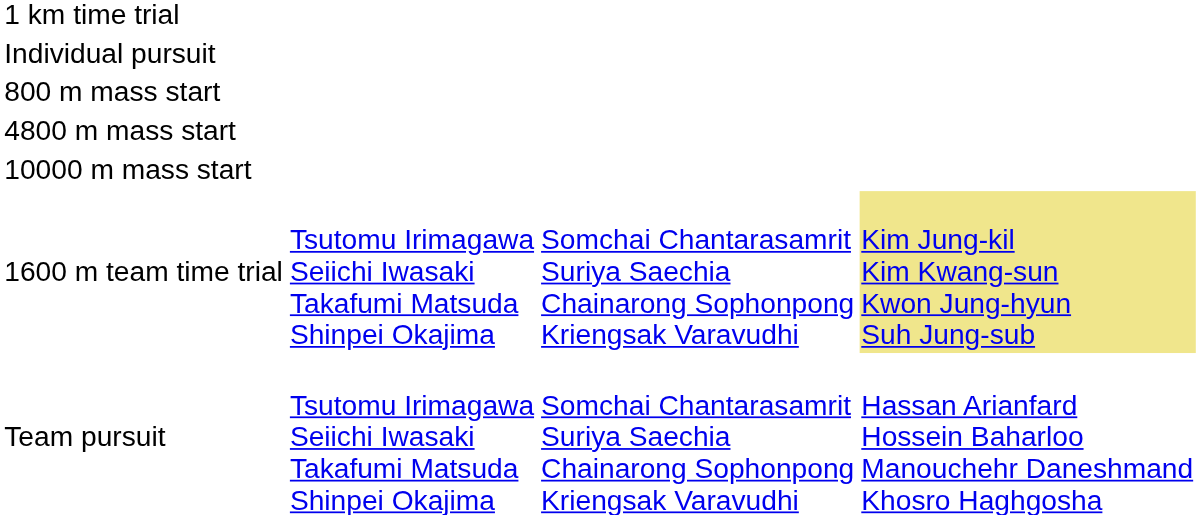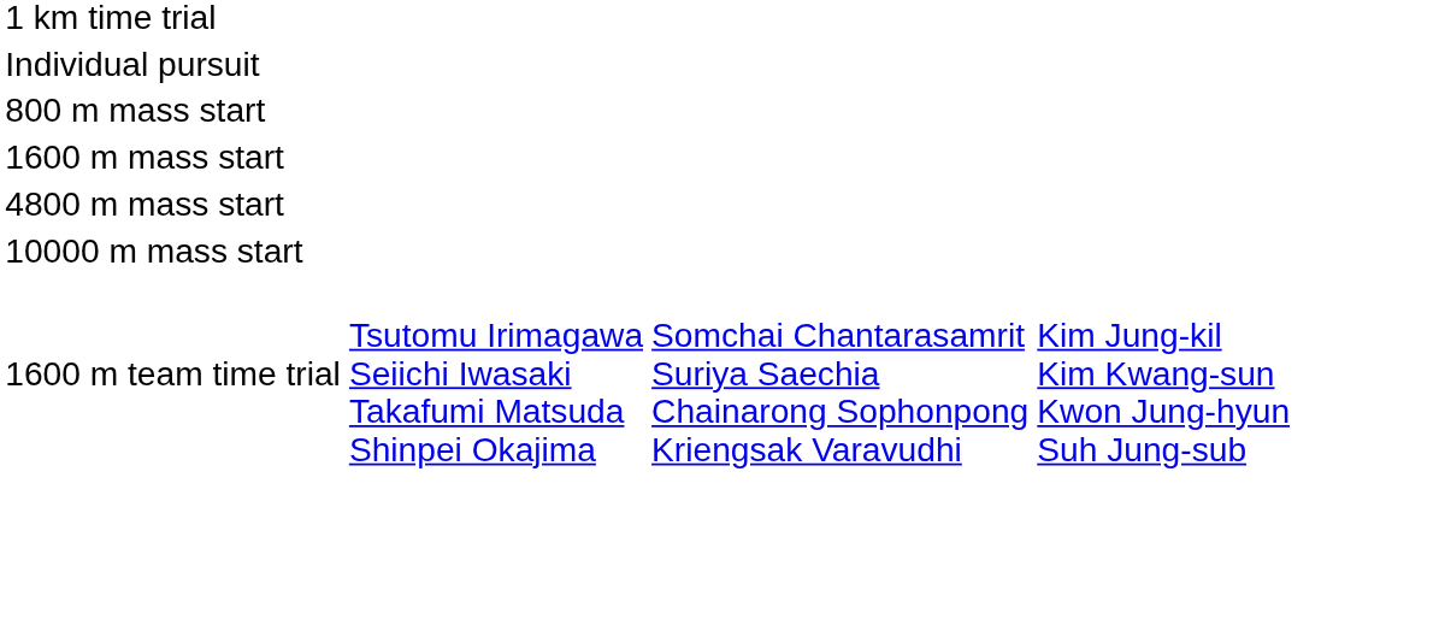+ row: 1600 m mass start
1600 m team time trial | column 4: khaki background -> no background
- row: Team pursuit | Tsutomu Irimagawa Seiichi Iwasaki Takafumi Matsuda Shinpei Okajima | Somchai Chantarasamrit Suriya Saechia Chainarong Sophonpong Kriengsak Varavudhi | Hassan Arianfard Hossein Baharloo Manouchehr Daneshmand Khosro Haghgosha
